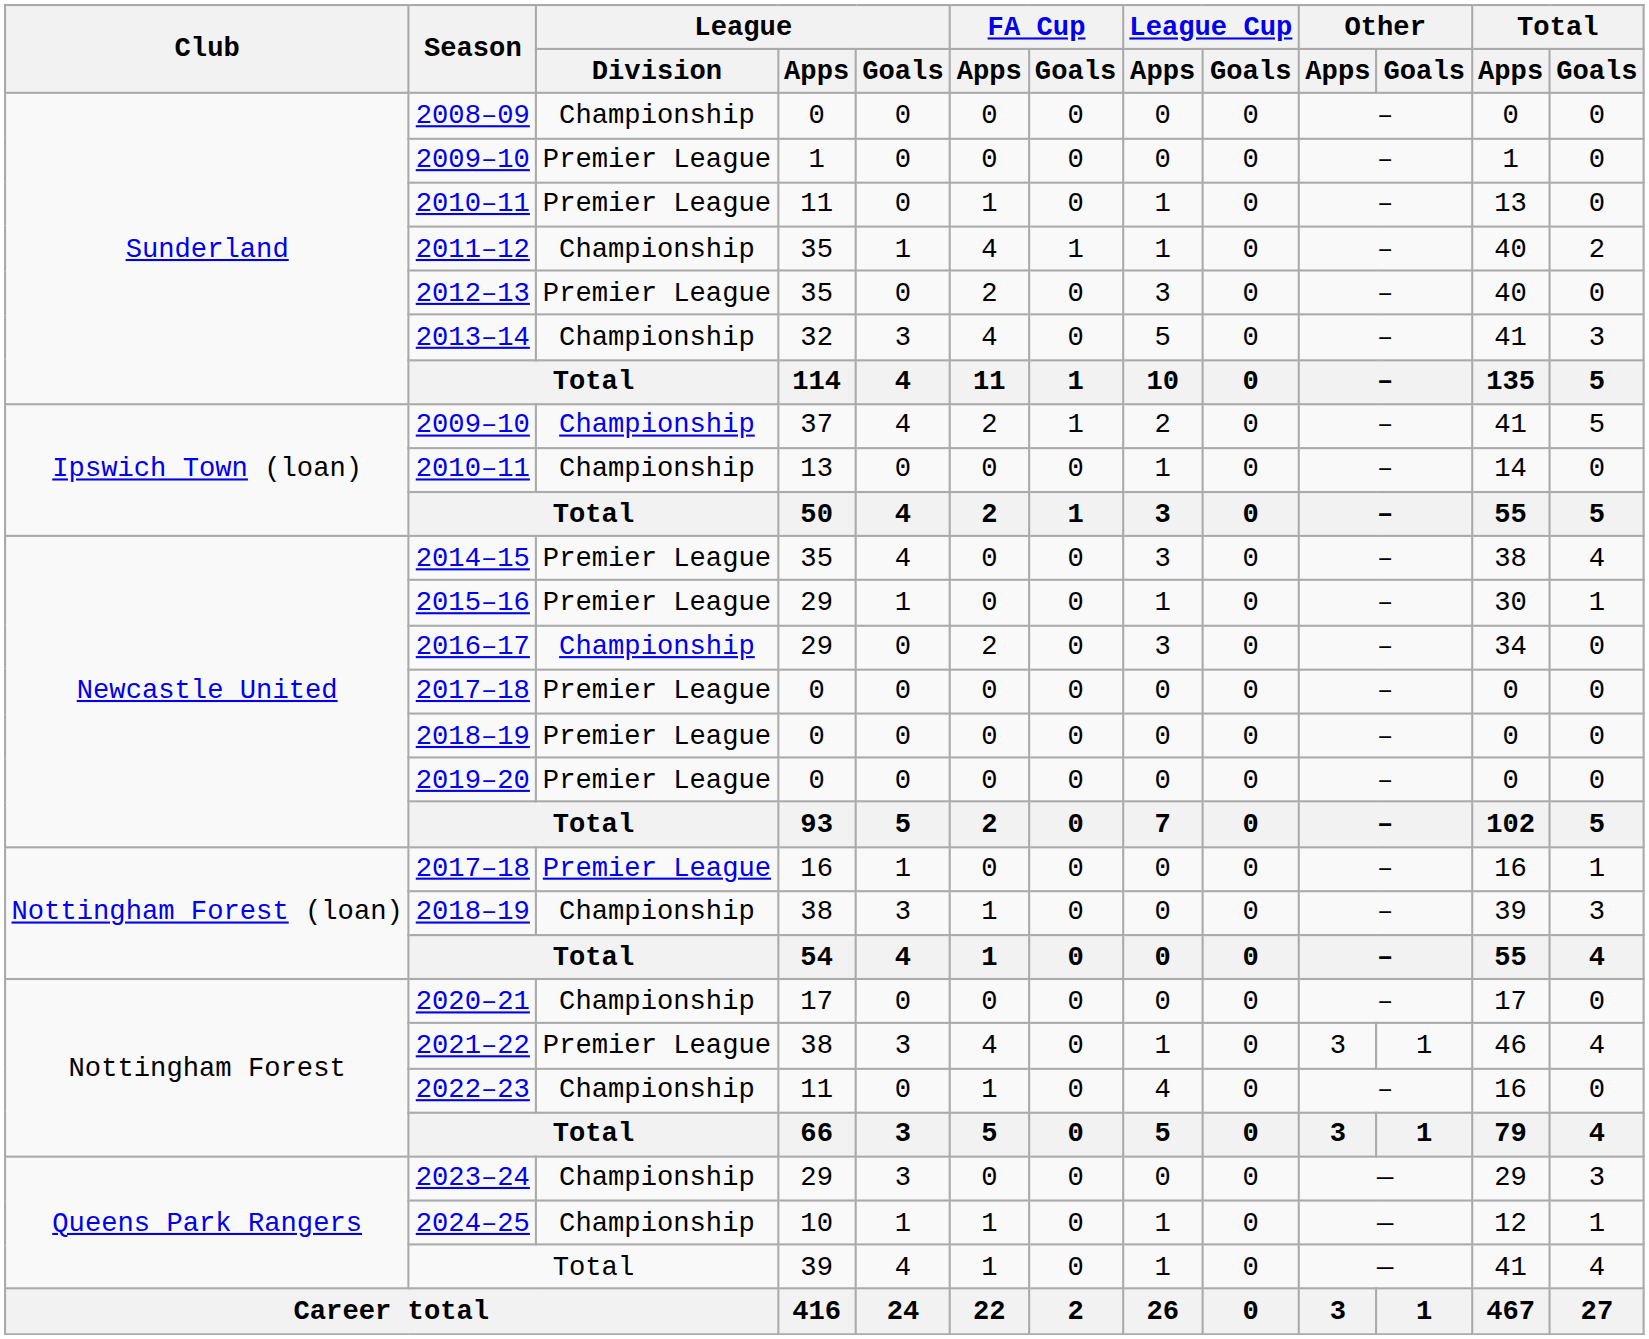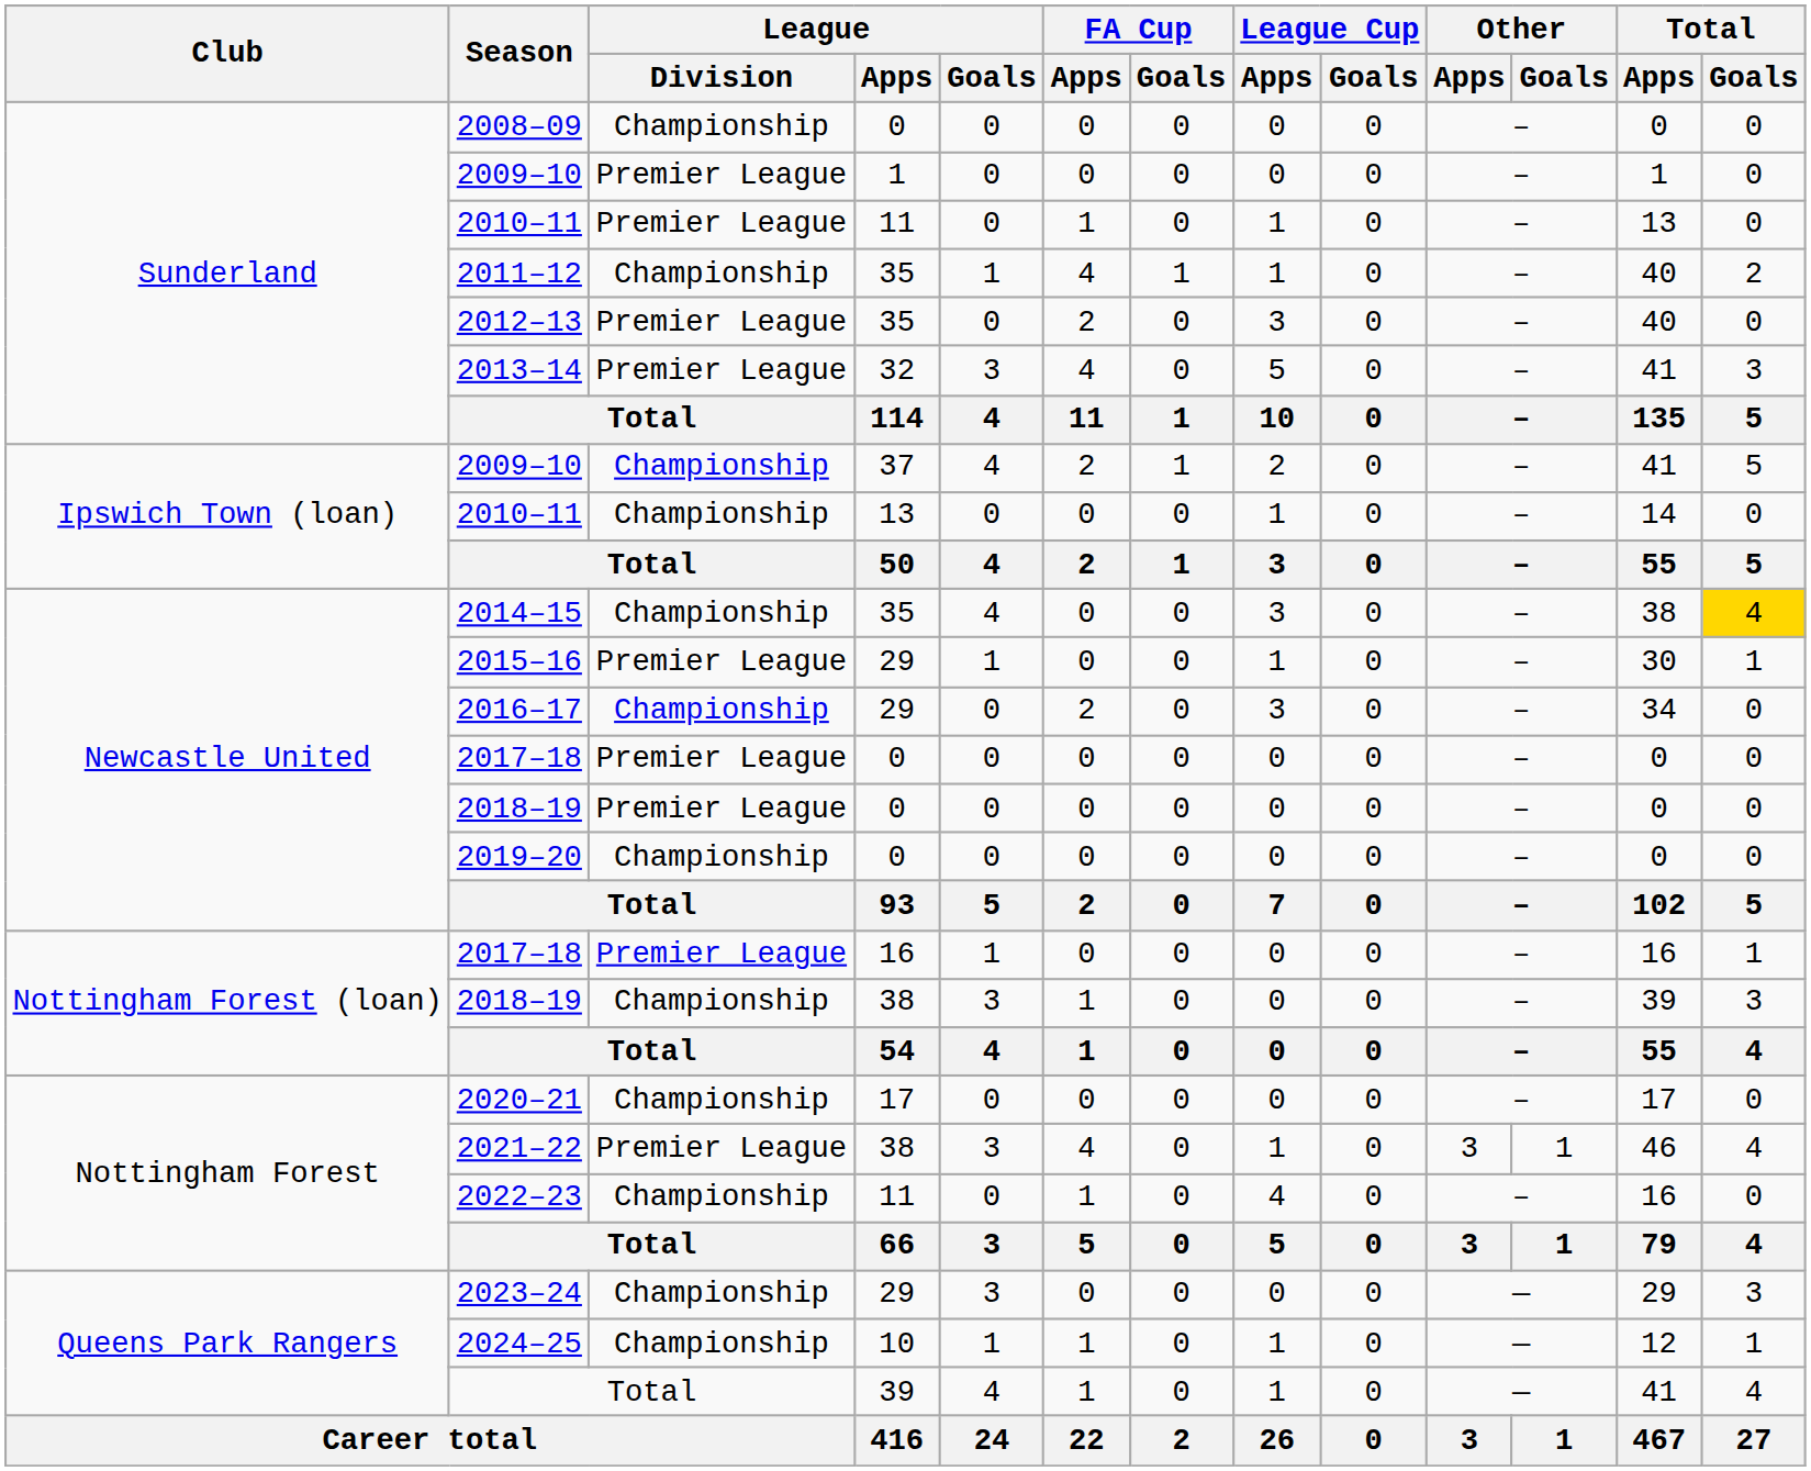2013–14 | League / Division: Championship -> Premier League
2014–15 | League / Division: Premier League -> Championship
2014–15 | Total / Goals: no background -> gold background
2019–20 | League / Division: Premier League -> Championship
